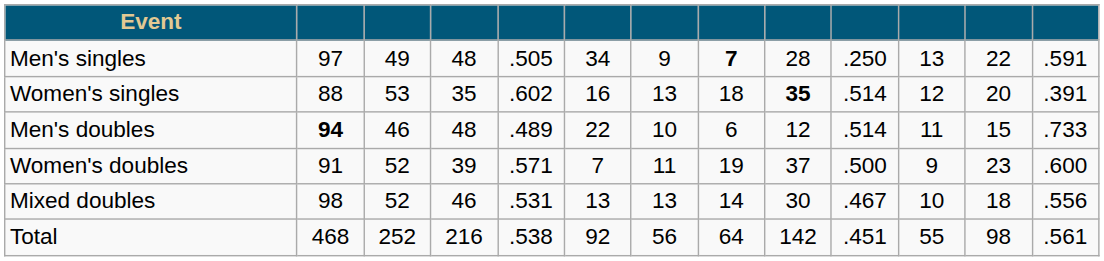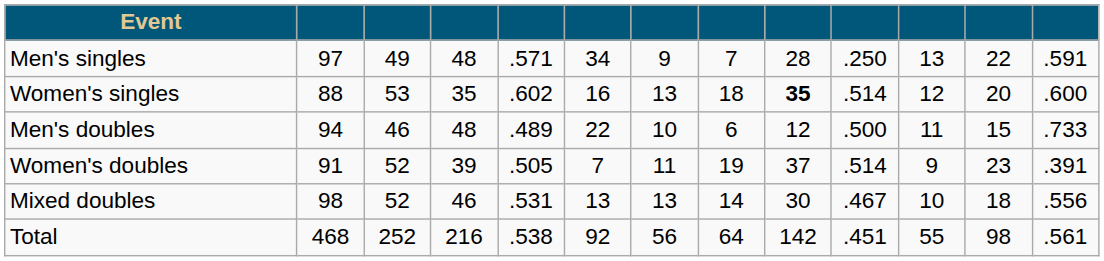Men's singles | column 5: .505 -> .571
Men's singles | column 8: bold -> normal
Women's singles | column 13: .391 -> .600
Men's doubles | column 2: bold -> normal
Men's doubles | column 10: .514 -> .500
Women's doubles | column 5: .571 -> .505
Women's doubles | column 10: .500 -> .514
Women's doubles | column 13: .600 -> .391
